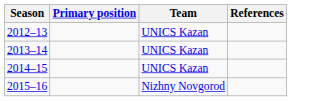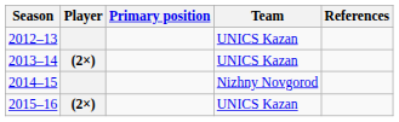+ column: Player | (2×) | (2×)
2014–15 | Team: UNICS Kazan -> Nizhny Novgorod
2015–16 | Team: Nizhny Novgorod -> UNICS Kazan
